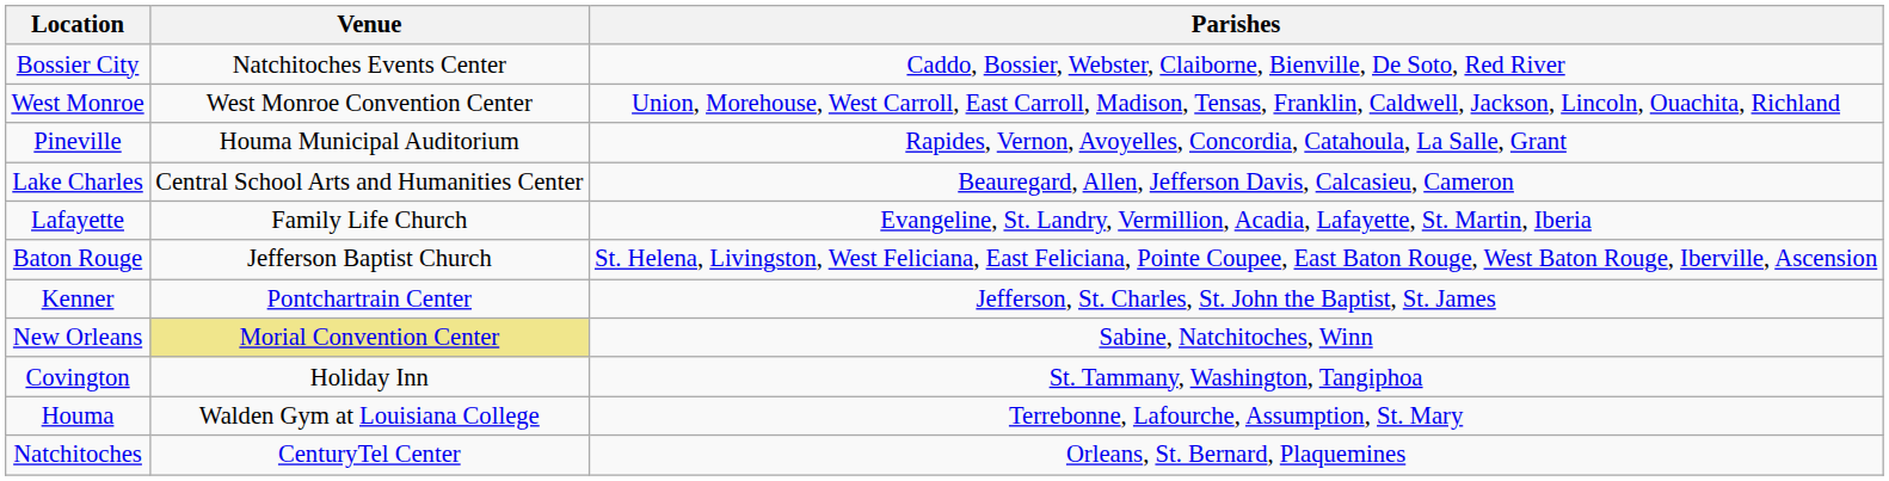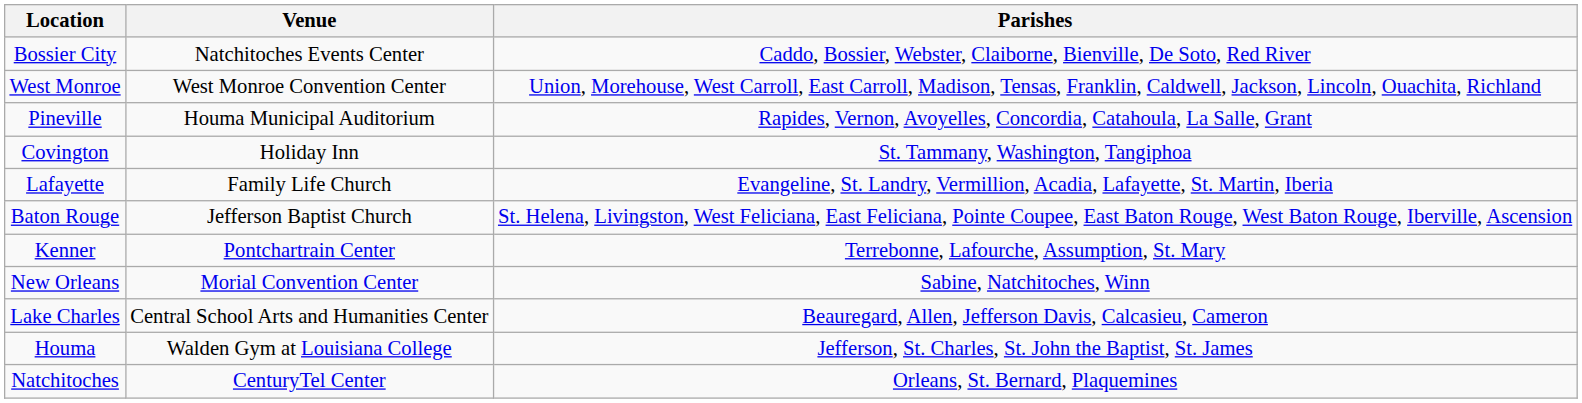rows swapped: Lake Charles <-> Covington
Kenner | Parishes: Jefferson, St. Charles, St. John the Baptist, St. James -> Terrebonne, Lafourche, Assumption, St. Mary
New Orleans | Venue: khaki background -> no background
Houma | Parishes: Terrebonne, Lafourche, Assumption, St. Mary -> Jefferson, St. Charles, St. John the Baptist, St. James
